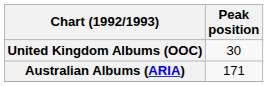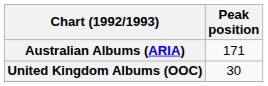rows swapped: Australian Albums (ARIA) <-> United Kingdom Albums (OOC)
